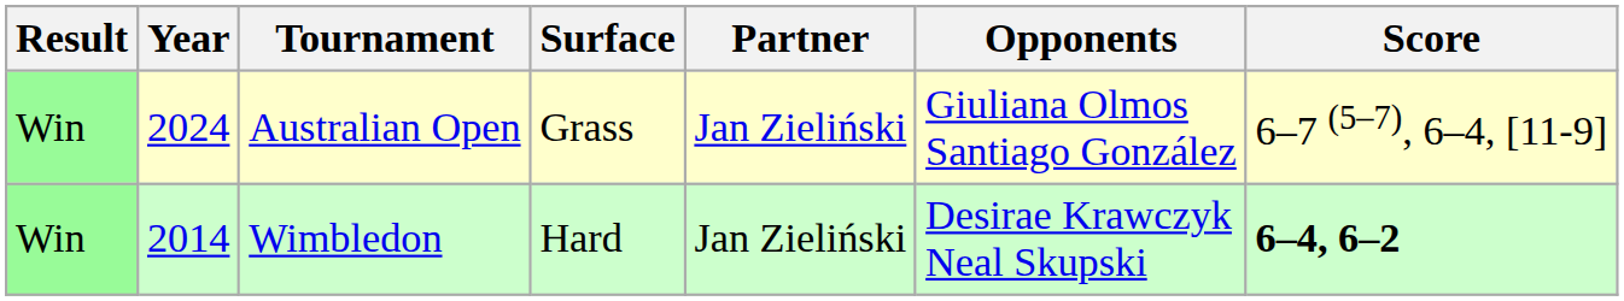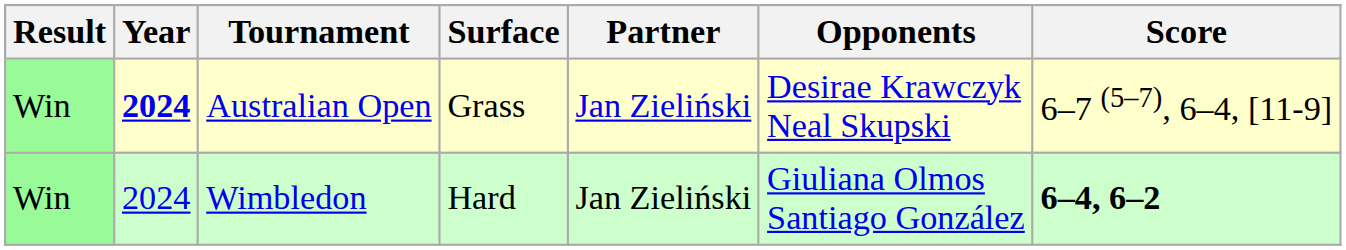Australian Open | Year: normal -> bold
Australian Open | Opponents: Giuliana Olmos Santiago González -> Desirae Krawczyk Neal Skupski
Wimbledon | Year: 2014 -> 2024
Wimbledon | Opponents: Desirae Krawczyk Neal Skupski -> Giuliana Olmos Santiago González
